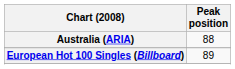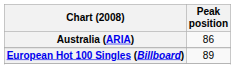Australia (ARIA) | Peak position: 88 -> 86
